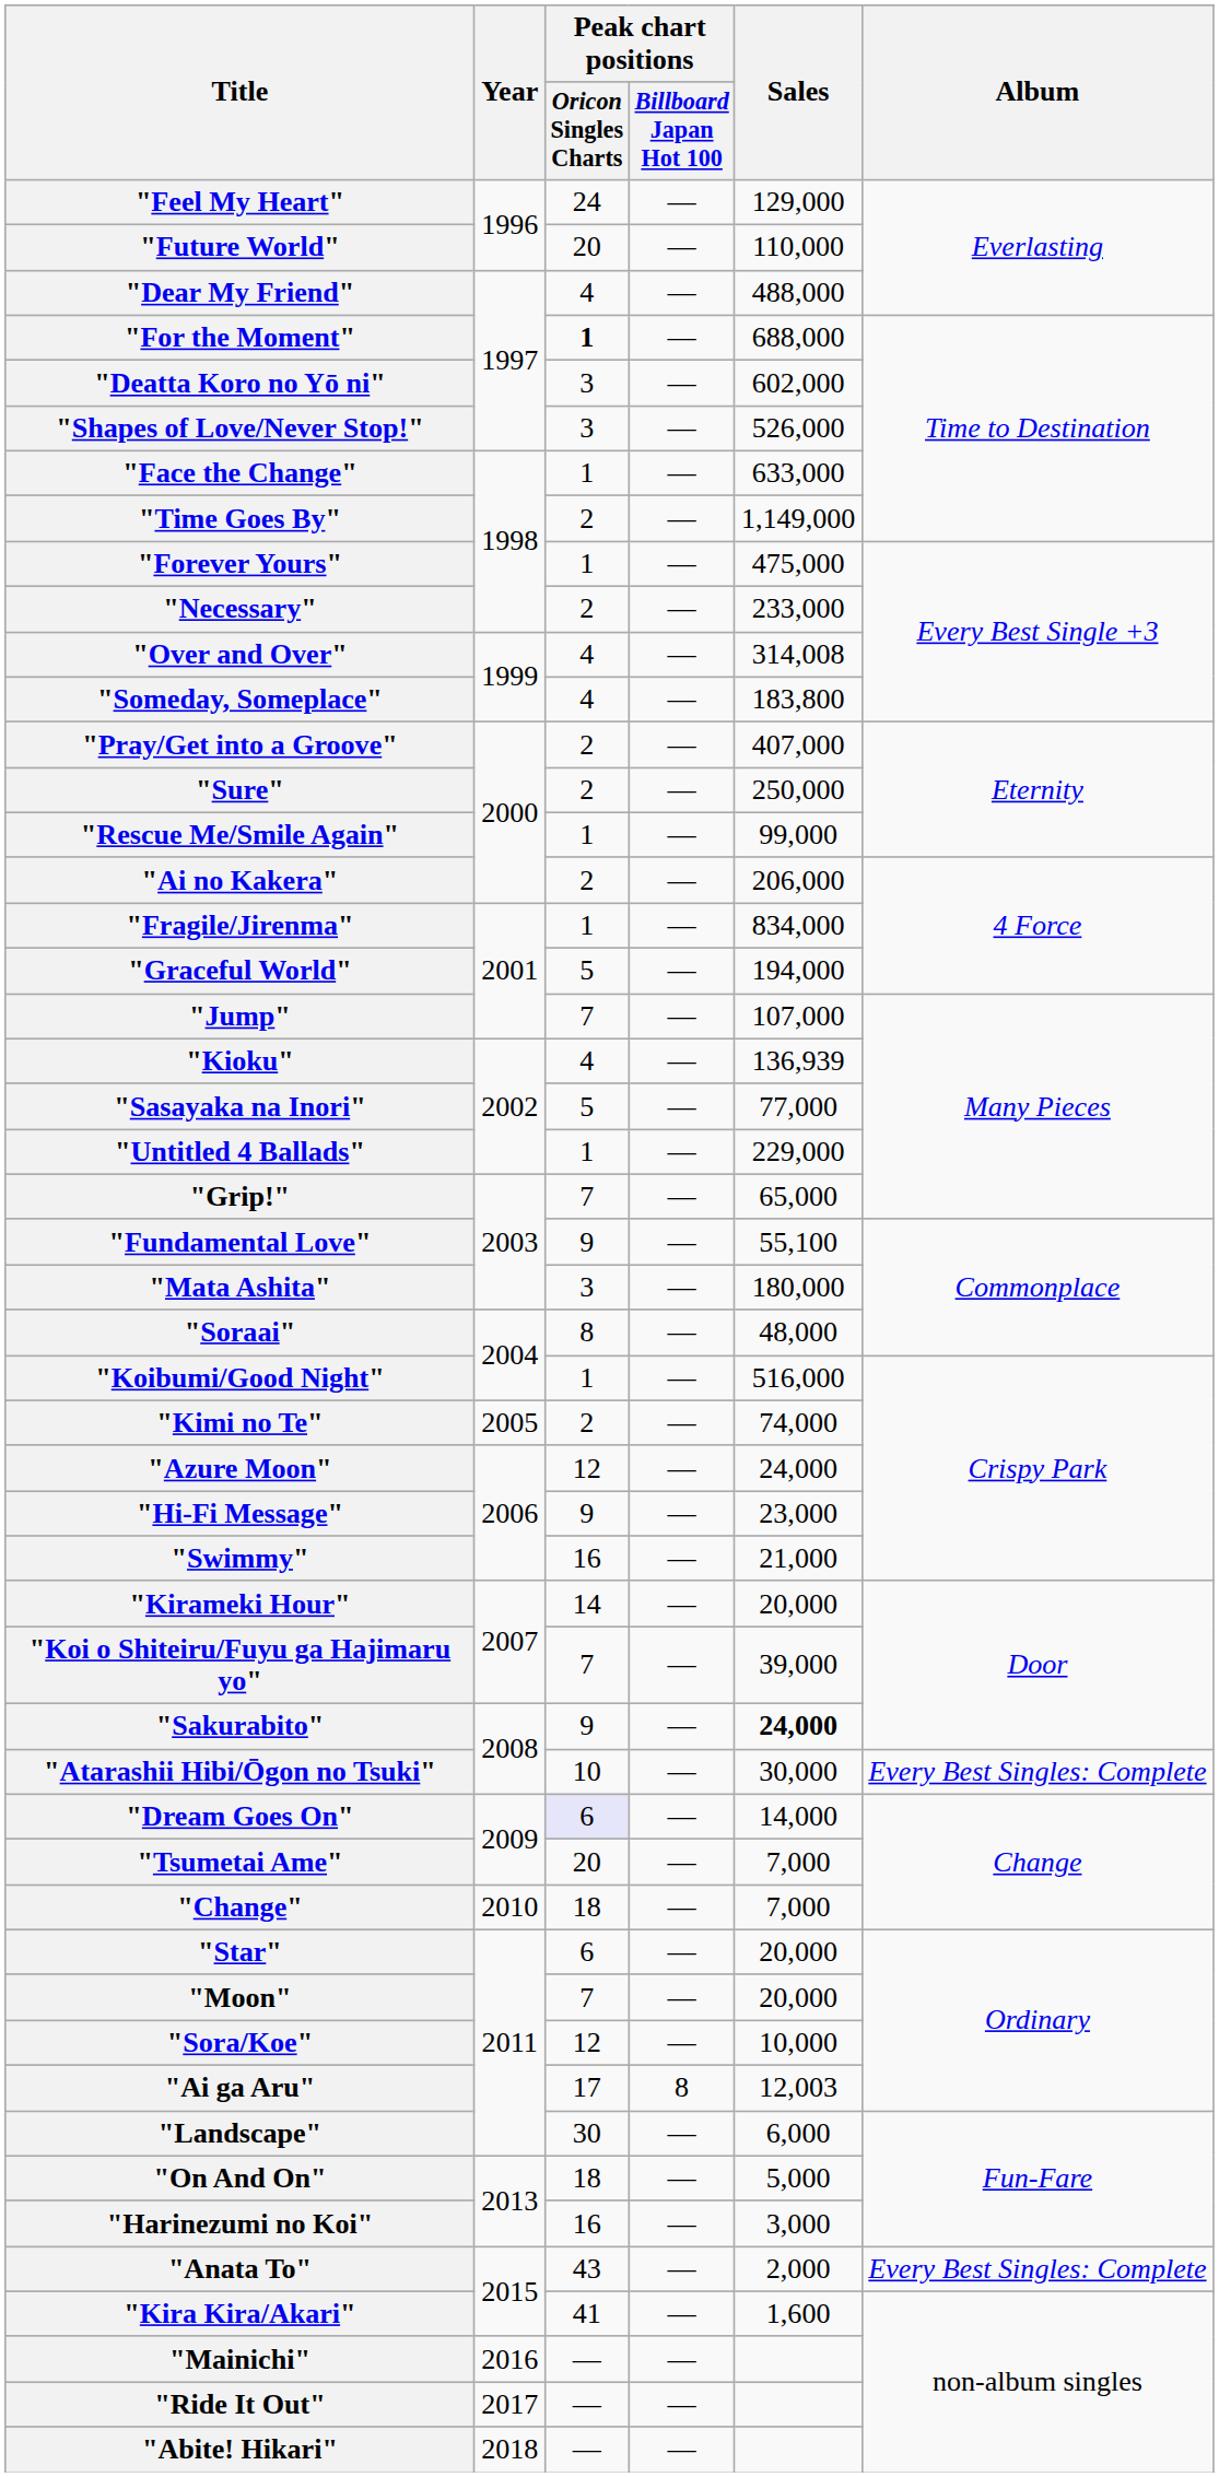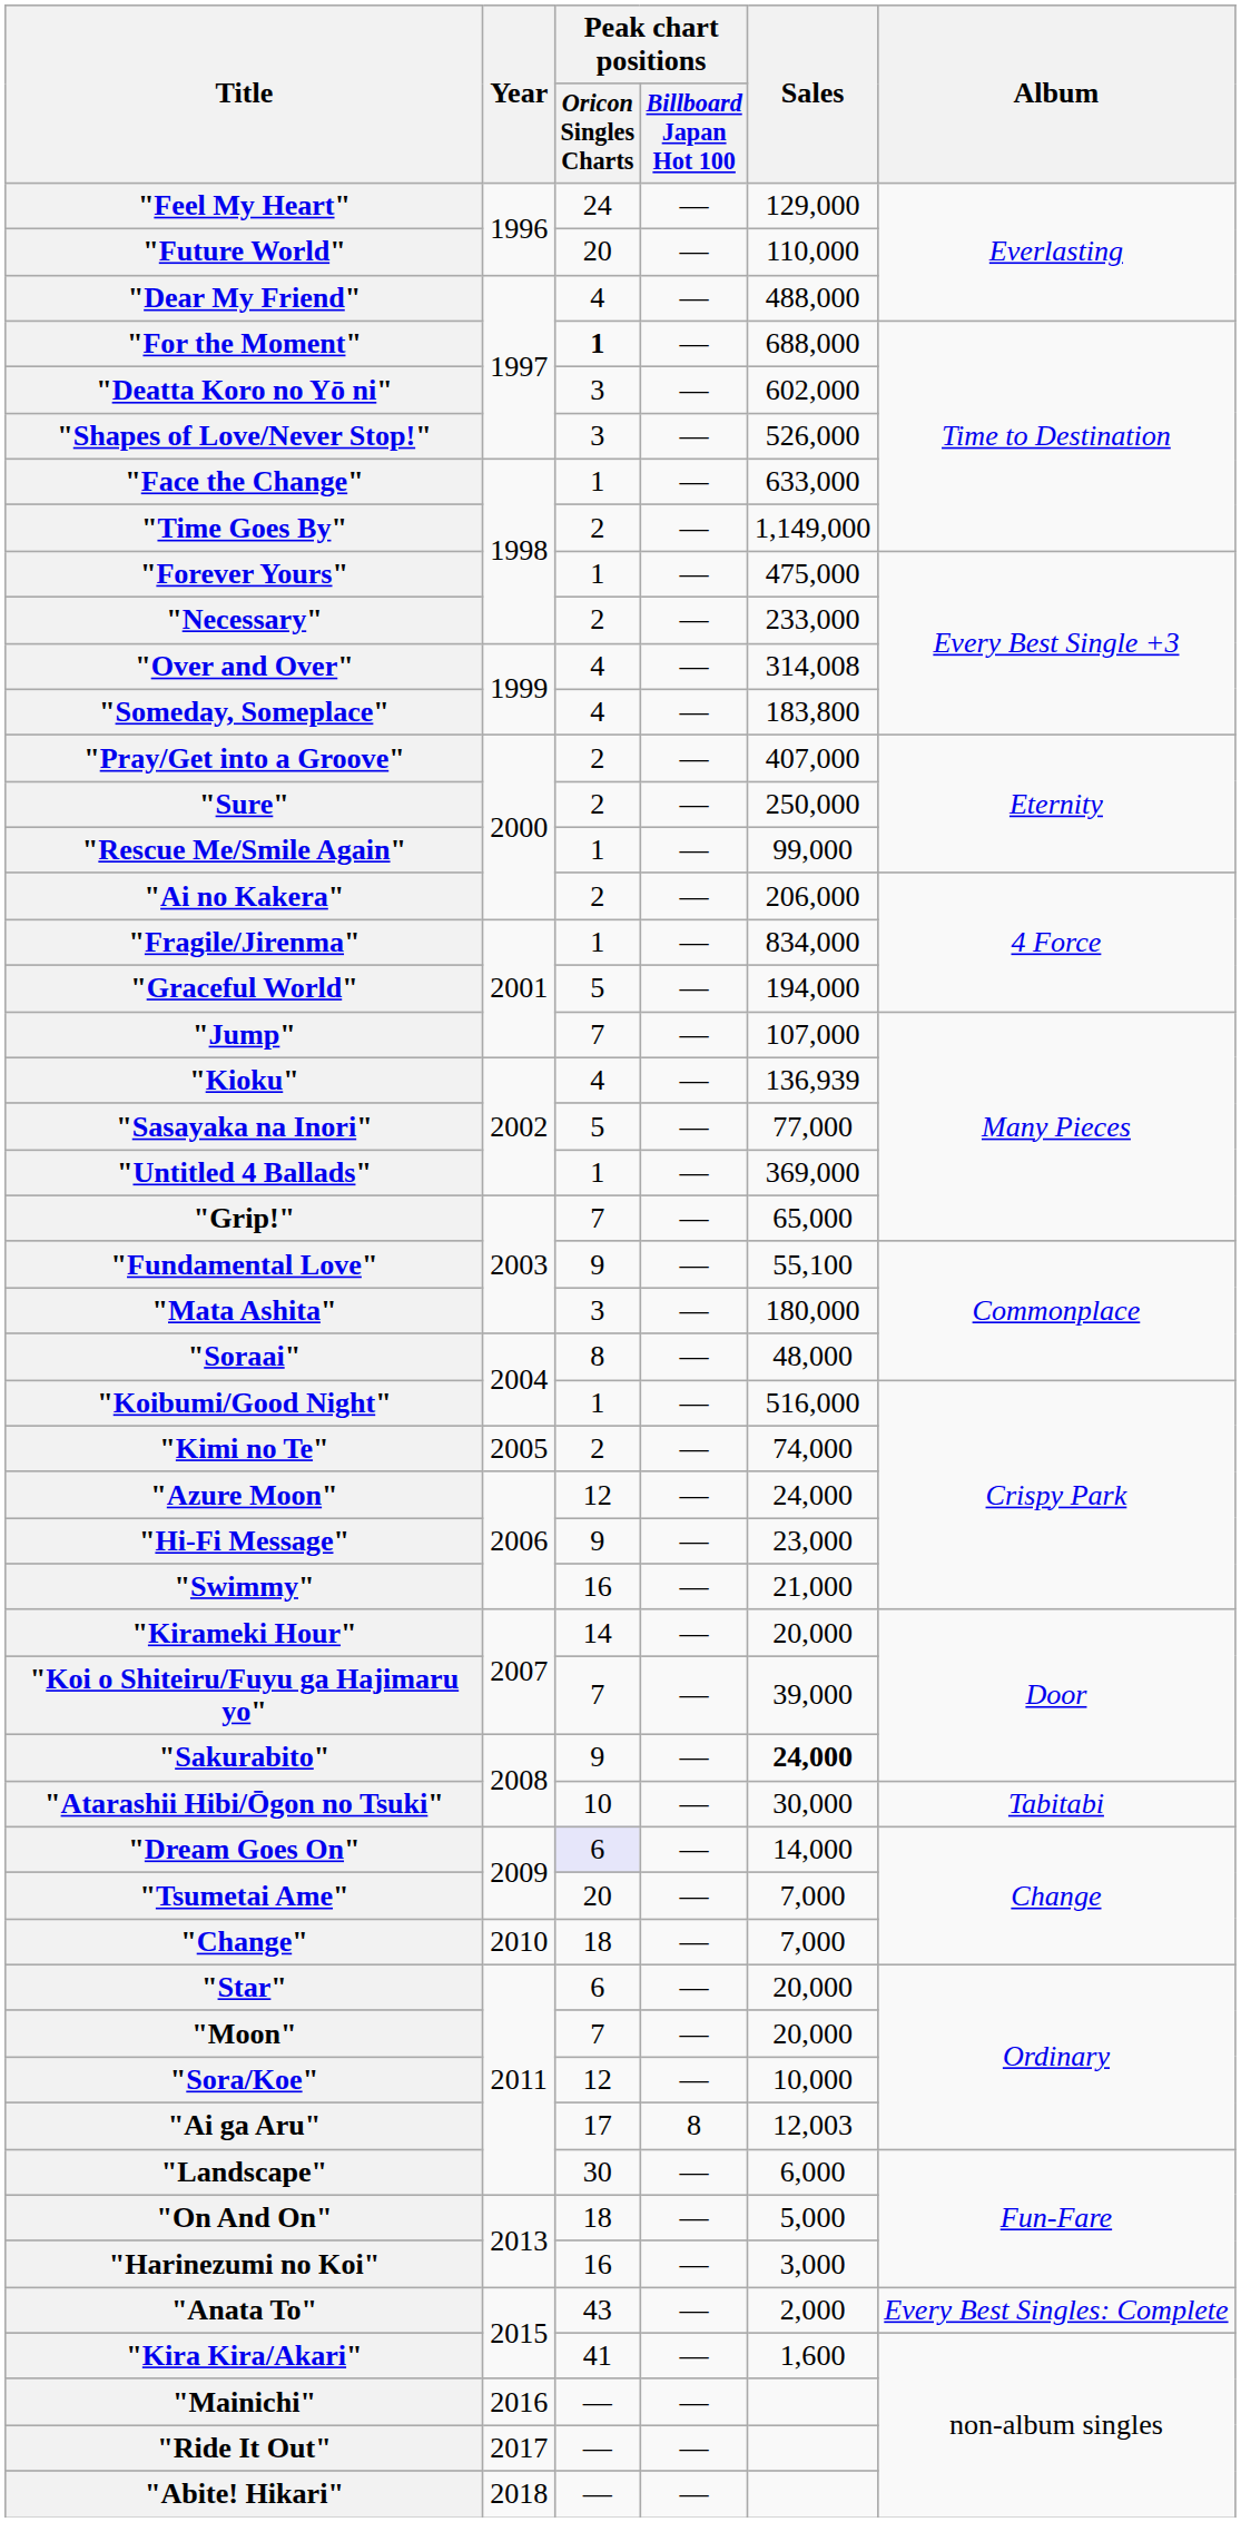"Untitled 4 Ballads" | Sales: 229,000 -> 369,000
"Atarashii Hibi/Ōgon no Tsuki" | Album: Every Best Singles: Complete -> Tabitabi
